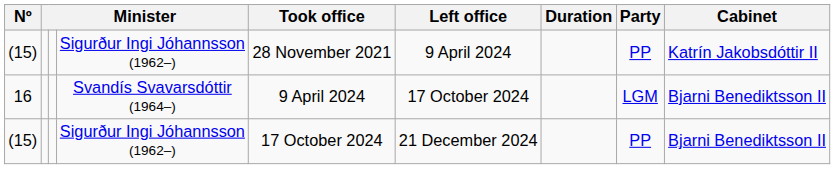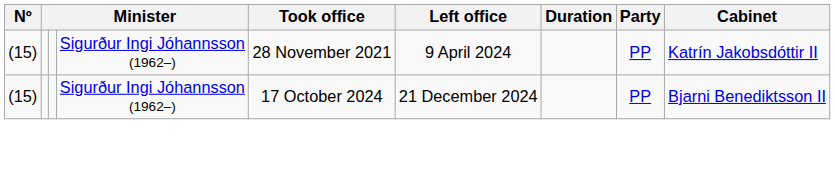- row: 16 | Svandís Svavarsdóttir (1964–) | 9 April 2024 | 17 October 2024 | LGM | Bjarni Benediktsson II
